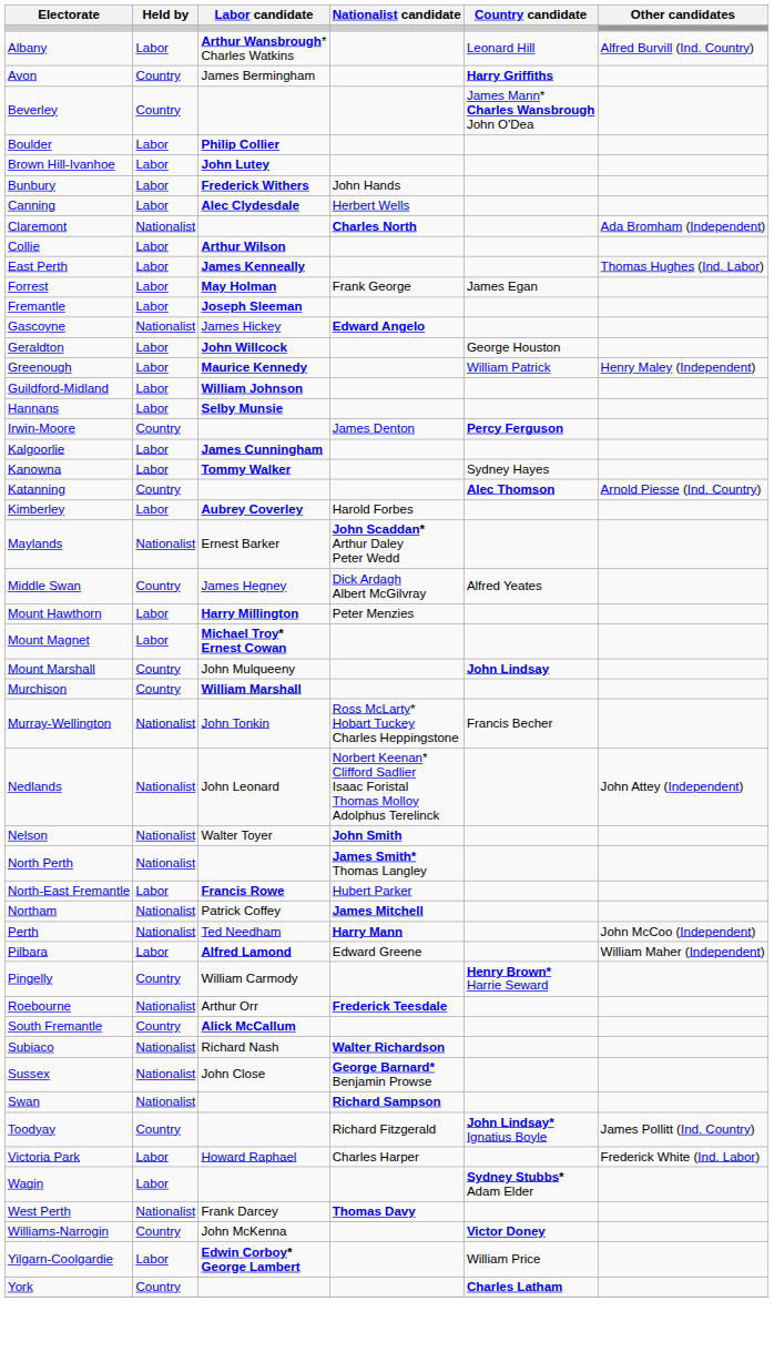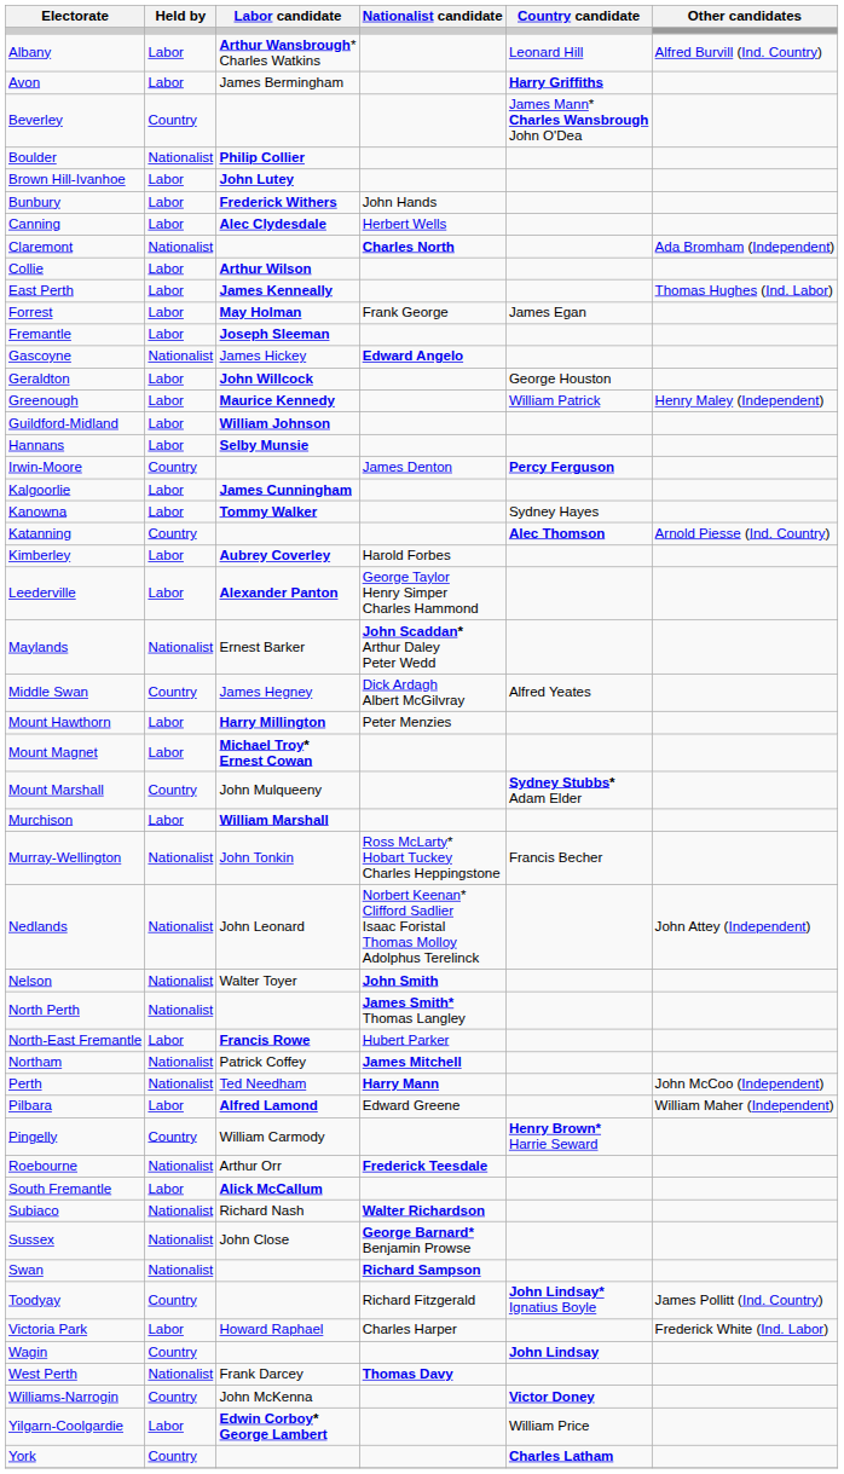Avon | Held by: Country -> Labor
Boulder | Held by: Labor -> Nationalist
+ row: Leederville | Labor | Alexander Panton | George Taylor Henry Simper Charles Hammond
Mount Marshall | Country candidate: John Lindsay -> Sydney Stubbs* Adam Elder
Murchison | Held by: Country -> Labor
South Fremantle | Held by: Country -> Labor
Wagin | Held by: Labor -> Country
Wagin | Country candidate: Sydney Stubbs* Adam Elder -> John Lindsay
